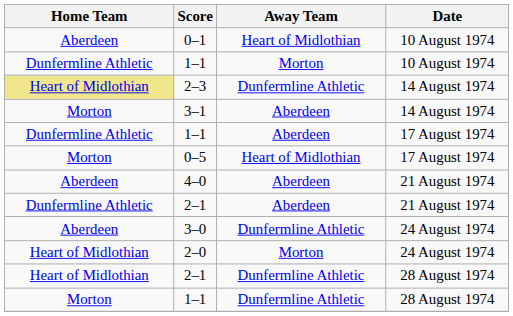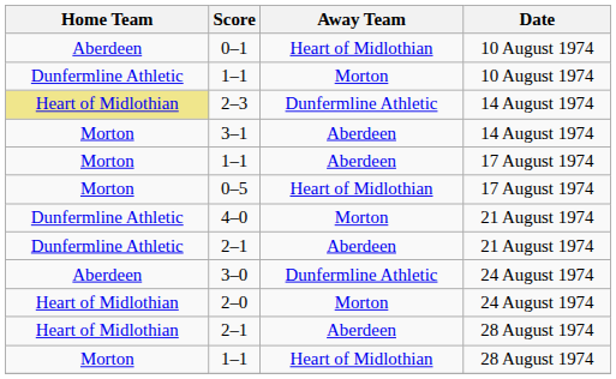1–1 / 17 August 1974 | Home Team: Dunfermline Athletic -> Morton
4–0 | Home Team: Aberdeen -> Dunfermline Athletic
4–0 | Away Team: Aberdeen -> Morton
2–1 / 28 August 1974 | Away Team: Dunfermline Athletic -> Aberdeen
1–1 / 28 August 1974 | Away Team: Dunfermline Athletic -> Heart of Midlothian
